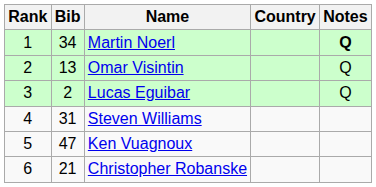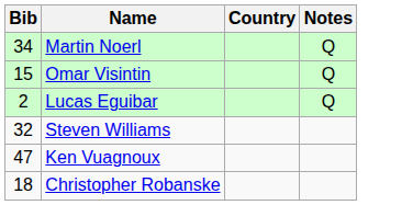- column: Rank | 1 | 2 | 3 | 4 | 5 | 6
Martin Noerl | Notes: bold -> normal
Omar Visintin | Bib: 13 -> 15
Steven Williams | Bib: 31 -> 32
Christopher Robanske | Bib: 21 -> 18
